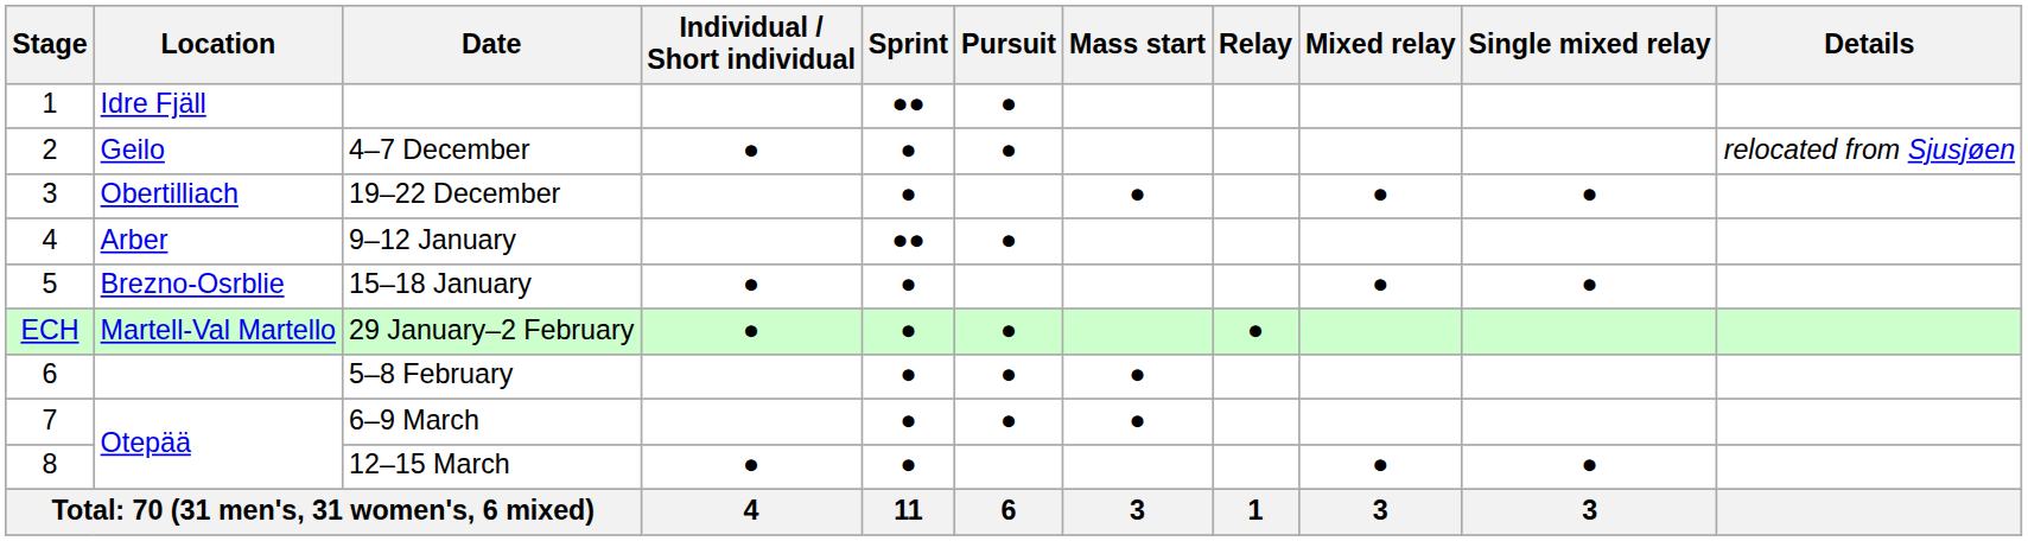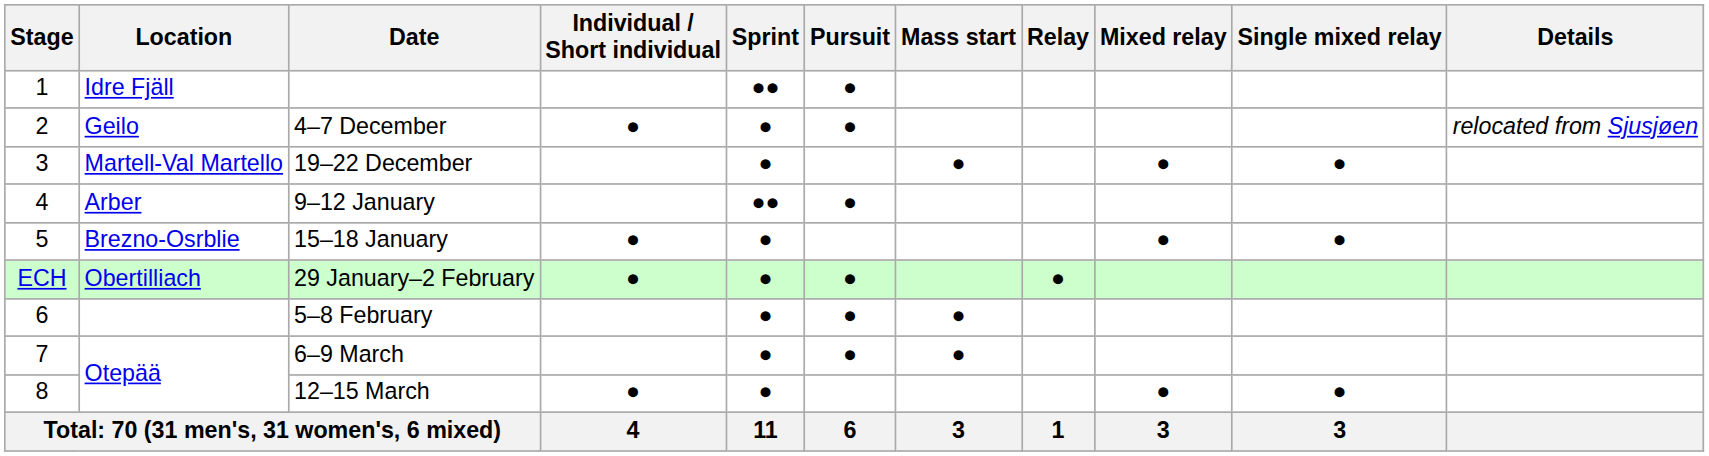19–22 December | Location: Obertilliach -> Martell-Val Martello
29 January–2 February | Location: Martell-Val Martello -> Obertilliach
